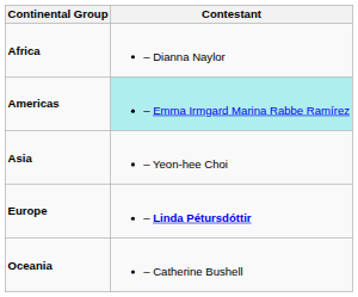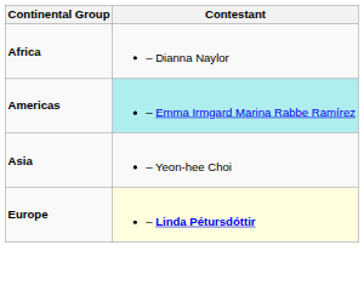Europe | Contestant: no background -> lightyellow background
- row: Oceania | – Catherine Bushell
